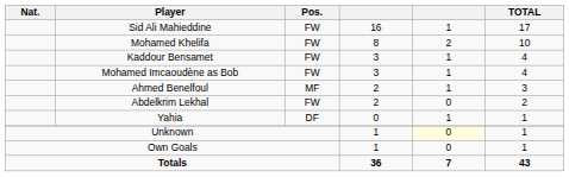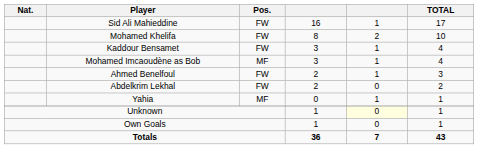Mohamed Imcaoudène as Bob | Pos.: FW -> MF
Ahmed Benelfoul | Pos.: MF -> FW
Yahia | Pos.: DF -> MF
